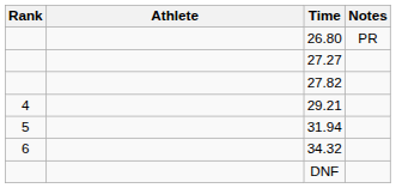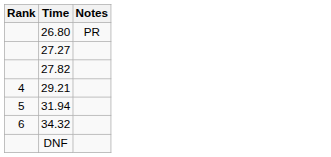- column: Athlete
